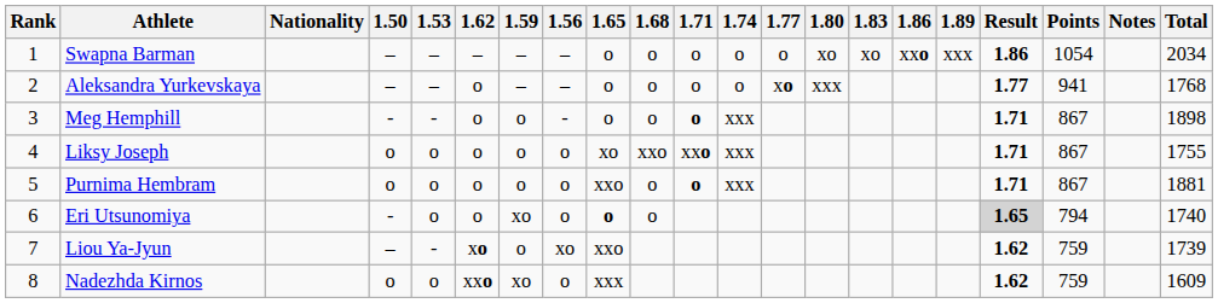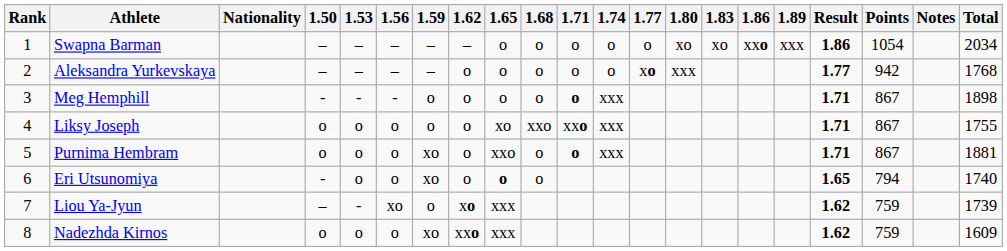columns swapped: 1.56 <-> 1.62
Aleksandra Yurkevskaya | Points: 941 -> 942
Purnima Hembram | 1.59: o -> xo
Eri Utsunomiya | Result: lightgrey background -> no background
Liou Ya-Jyun | 1.65: xxo -> xxx
